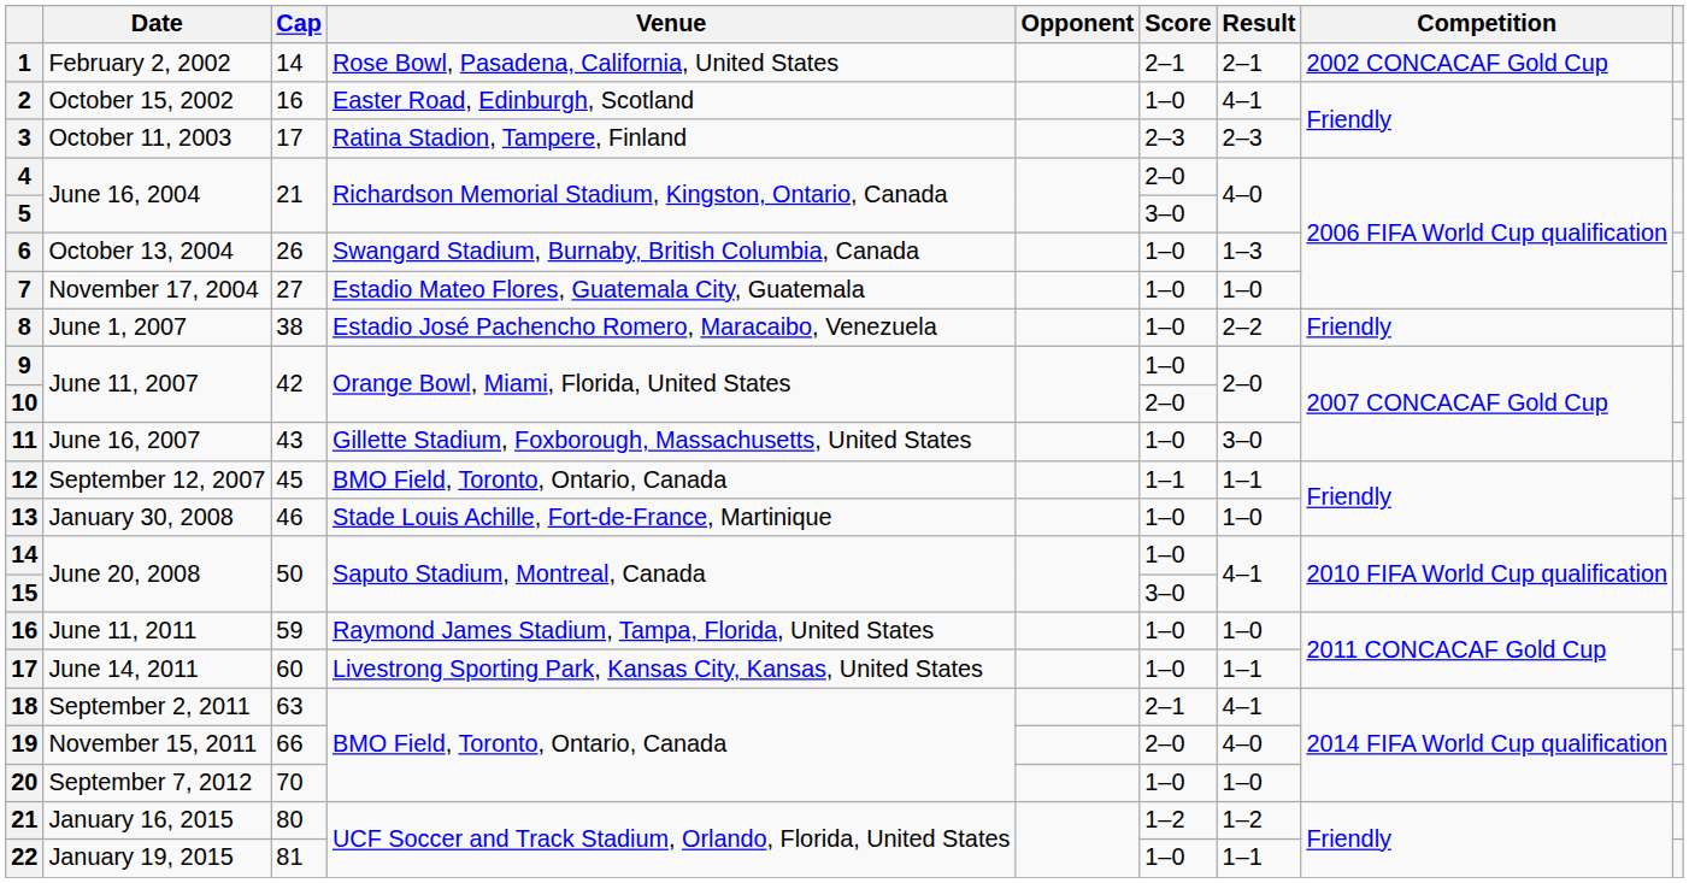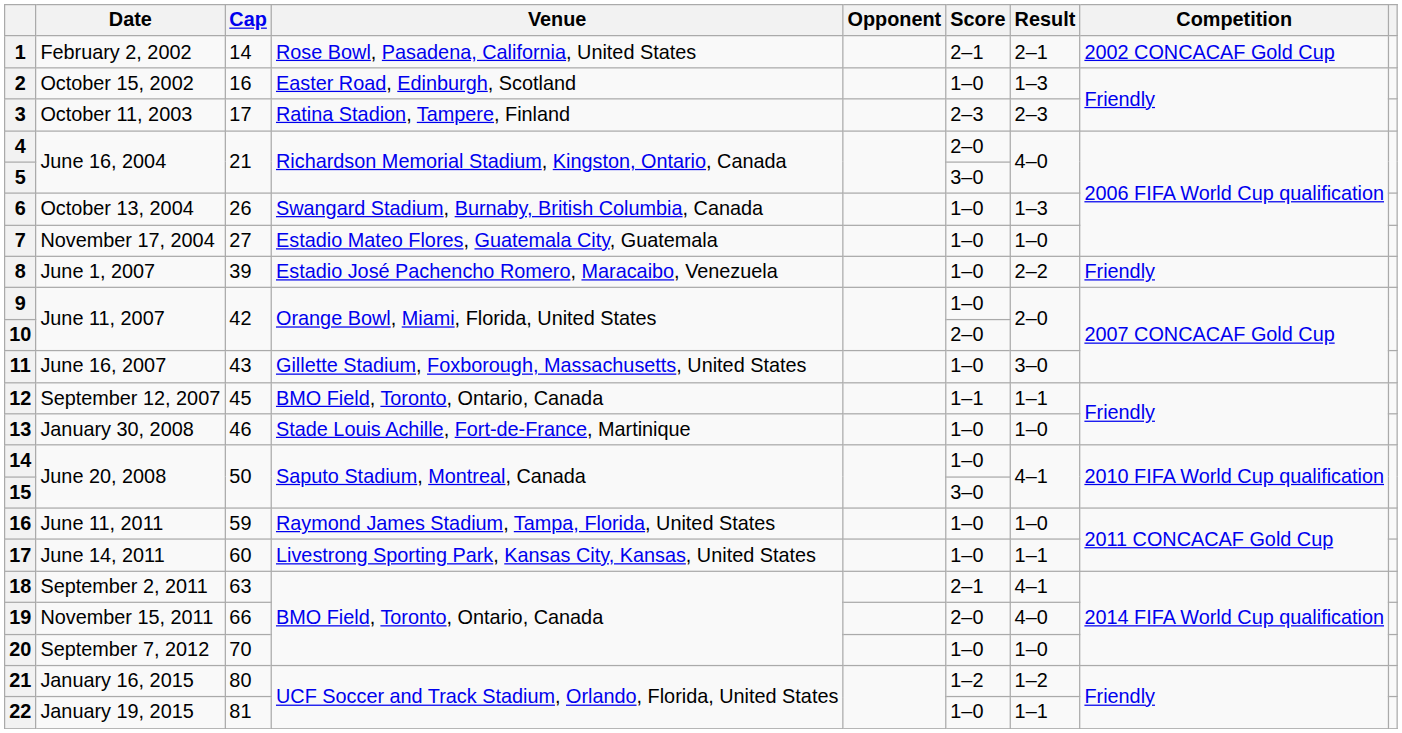2 | Result: 4–1 -> 1–3
8 | Cap: 38 -> 39
